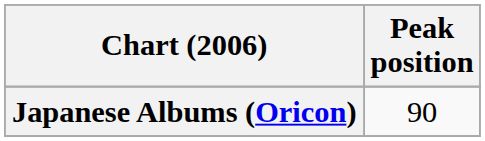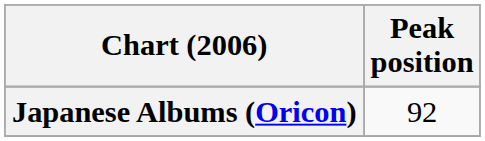Japanese Albums (Oricon) | Peak position: 90 -> 92
